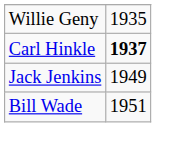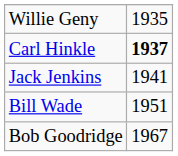Jack Jenkins | column 2: 1949 -> 1941
+ row: Bob Goodridge | 1967
